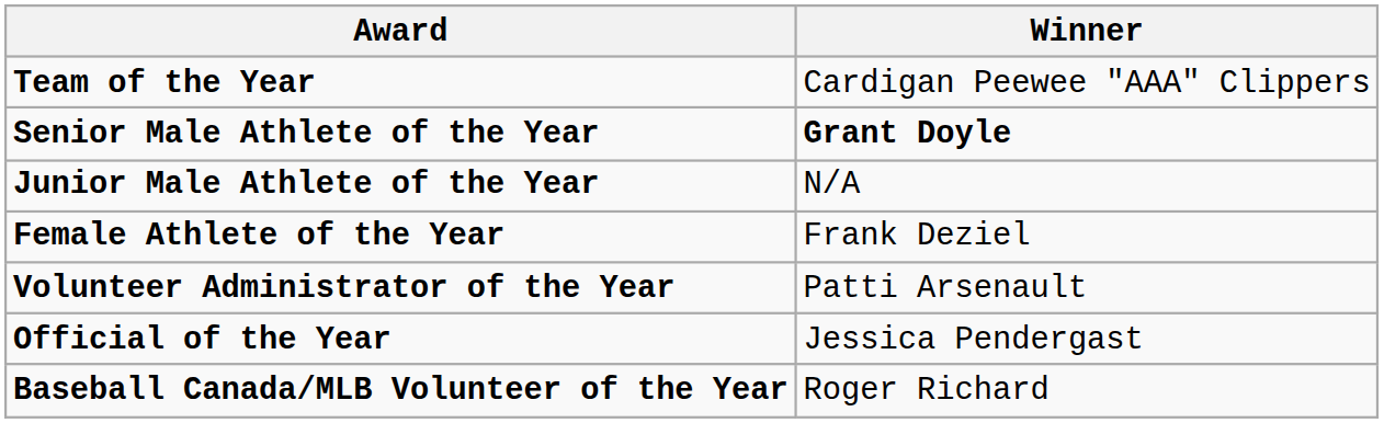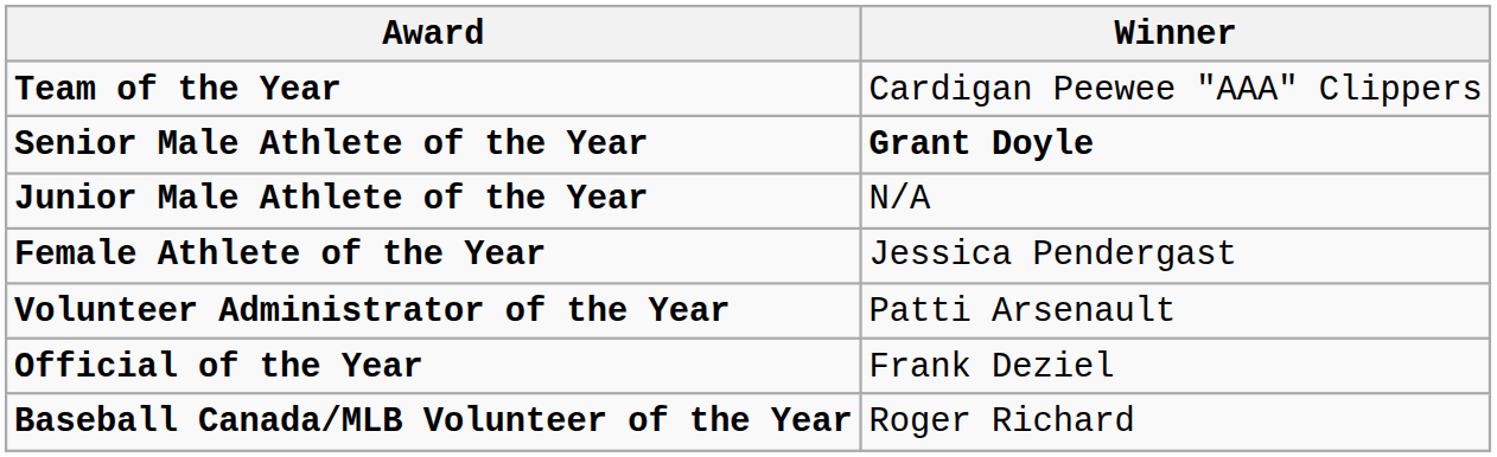Female Athlete of the Year | Winner: Frank Deziel -> Jessica Pendergast
Official of the Year | Winner: Jessica Pendergast -> Frank Deziel
